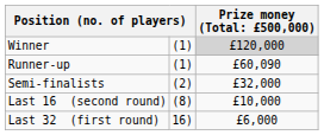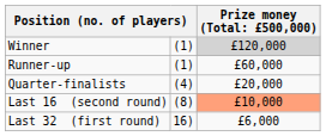Runner-up | column 3: £60,090 -> £60,000
- row: Semi-finalists | (2) | £32,000
+ row: Quarter-finalists | (4) | £20,000
Last 16 (second round) | column 3: no background -> lightsalmon background
